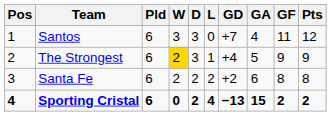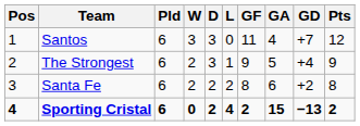columns swapped: GF <-> GD
The Strongest | W: gold background -> no background
